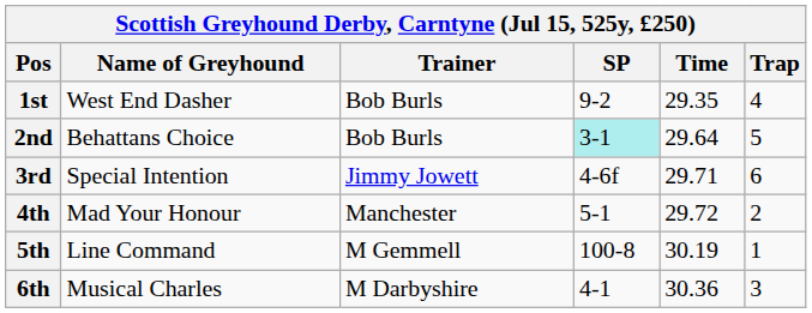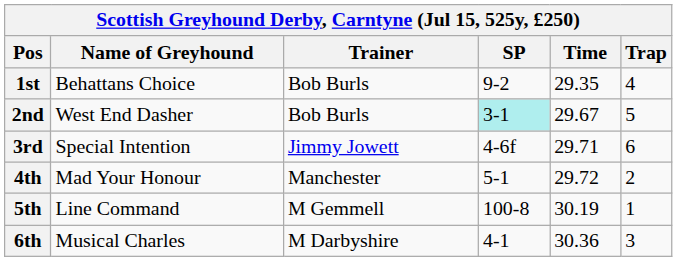1st | Name of Greyhound: West End Dasher -> Behattans Choice
2nd | Name of Greyhound: Behattans Choice -> West End Dasher
2nd | Time: 29.64 -> 29.67
